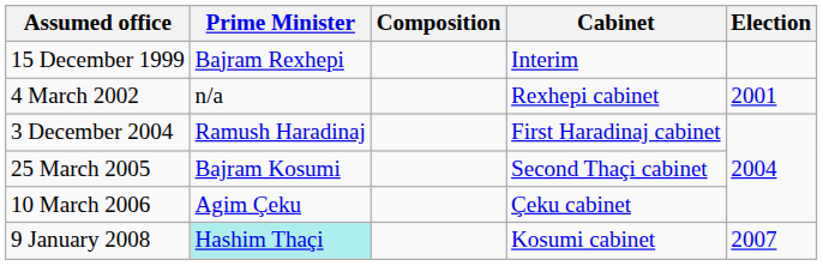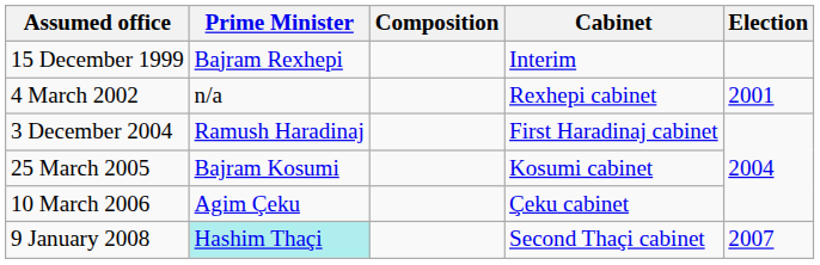25 March 2005 | Cabinet: Second Thaçi cabinet -> Kosumi cabinet
9 January 2008 | Cabinet: Kosumi cabinet -> Second Thaçi cabinet
